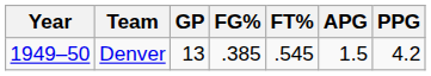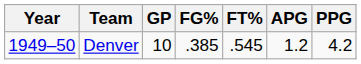Denver | GP: 13 -> 10
Denver | APG: 1.5 -> 1.2
